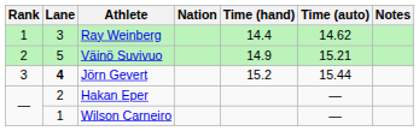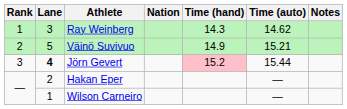Ray Weinberg | Time (hand): 14.4 -> 14.3
Jörn Gevert | Time (hand): no background -> pink background
